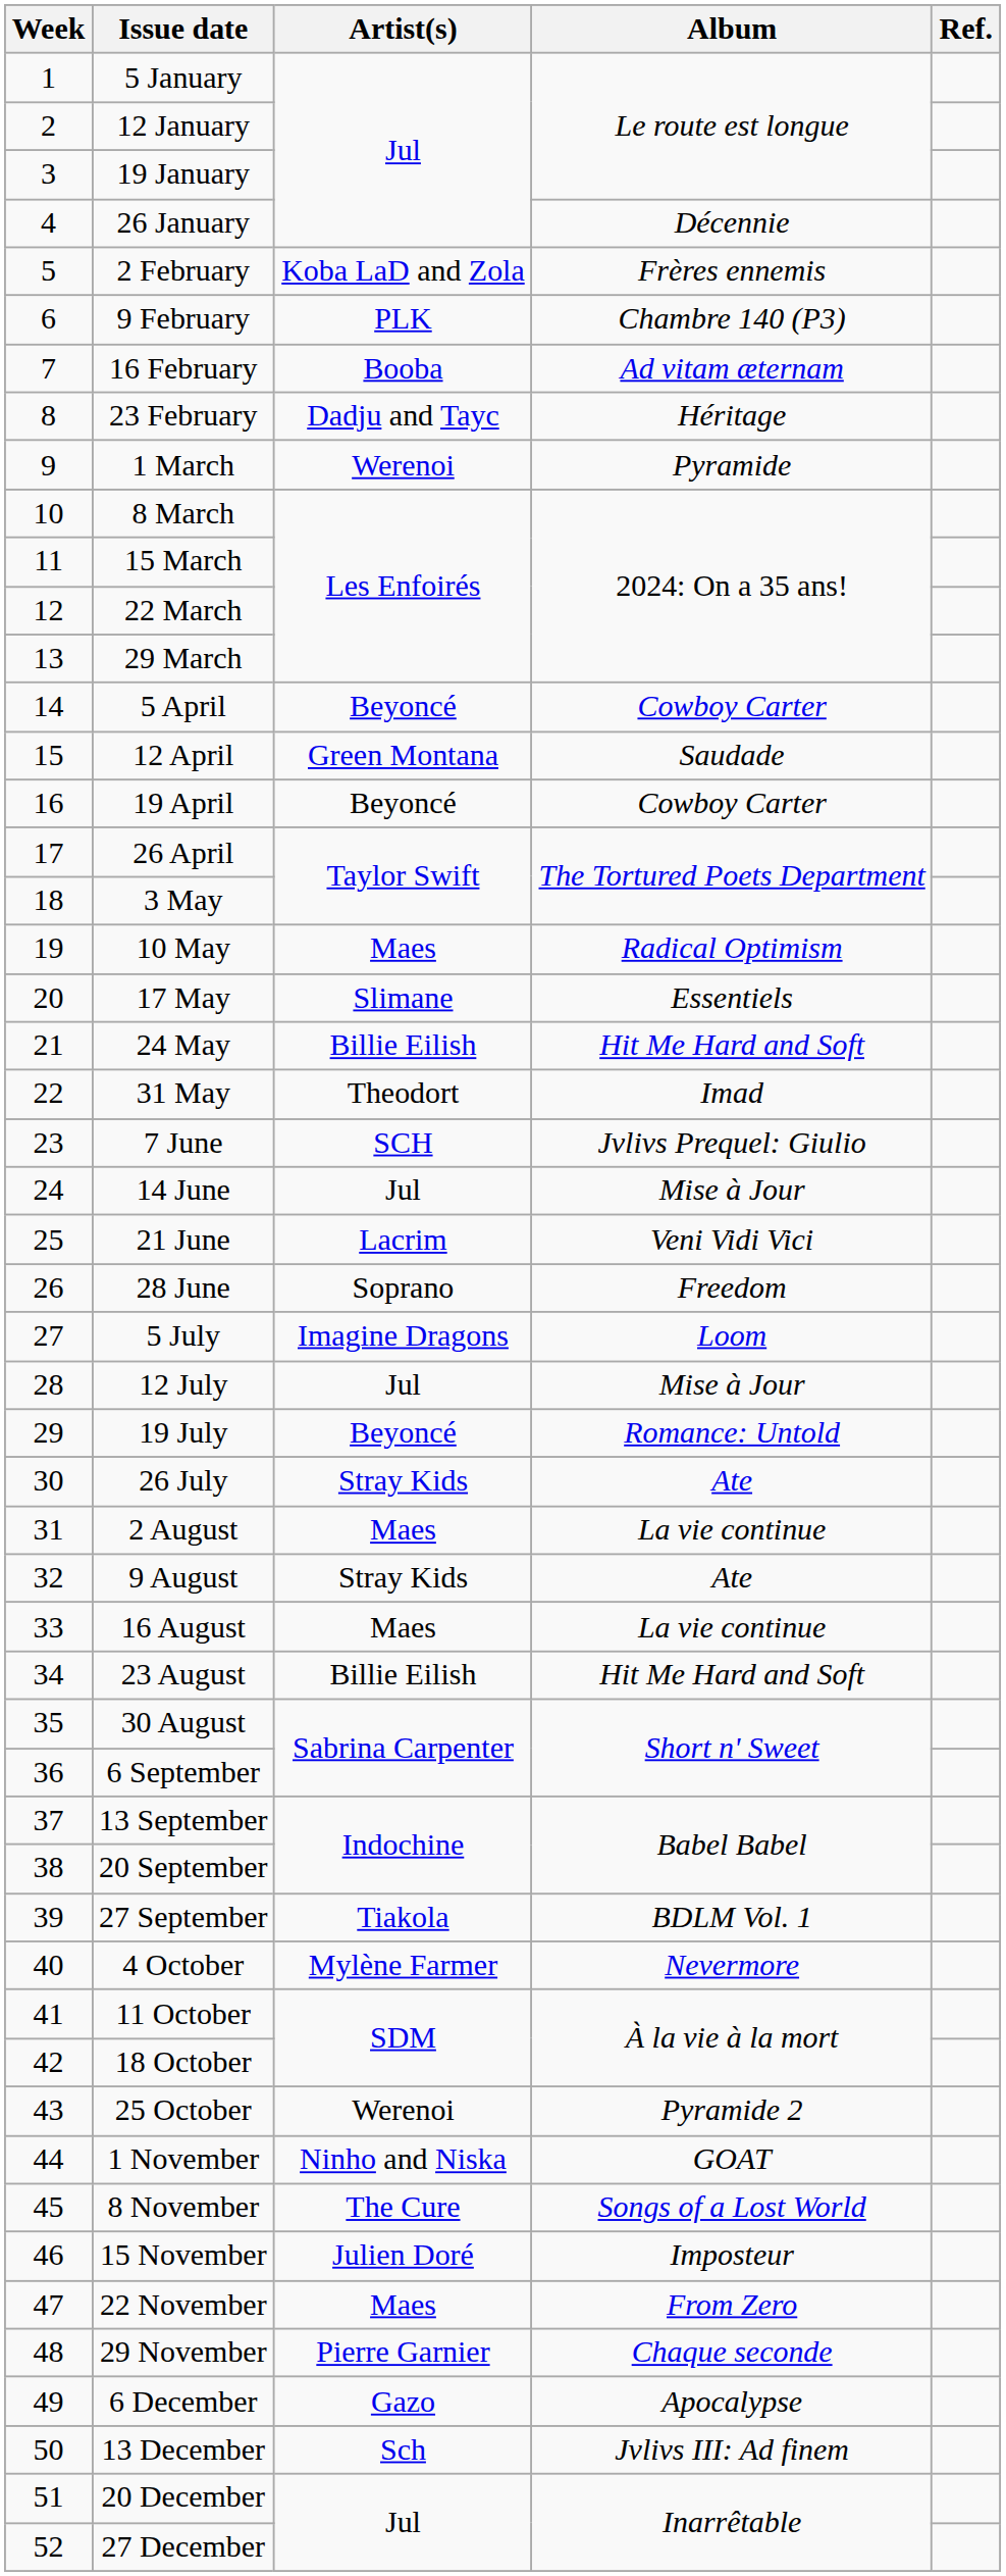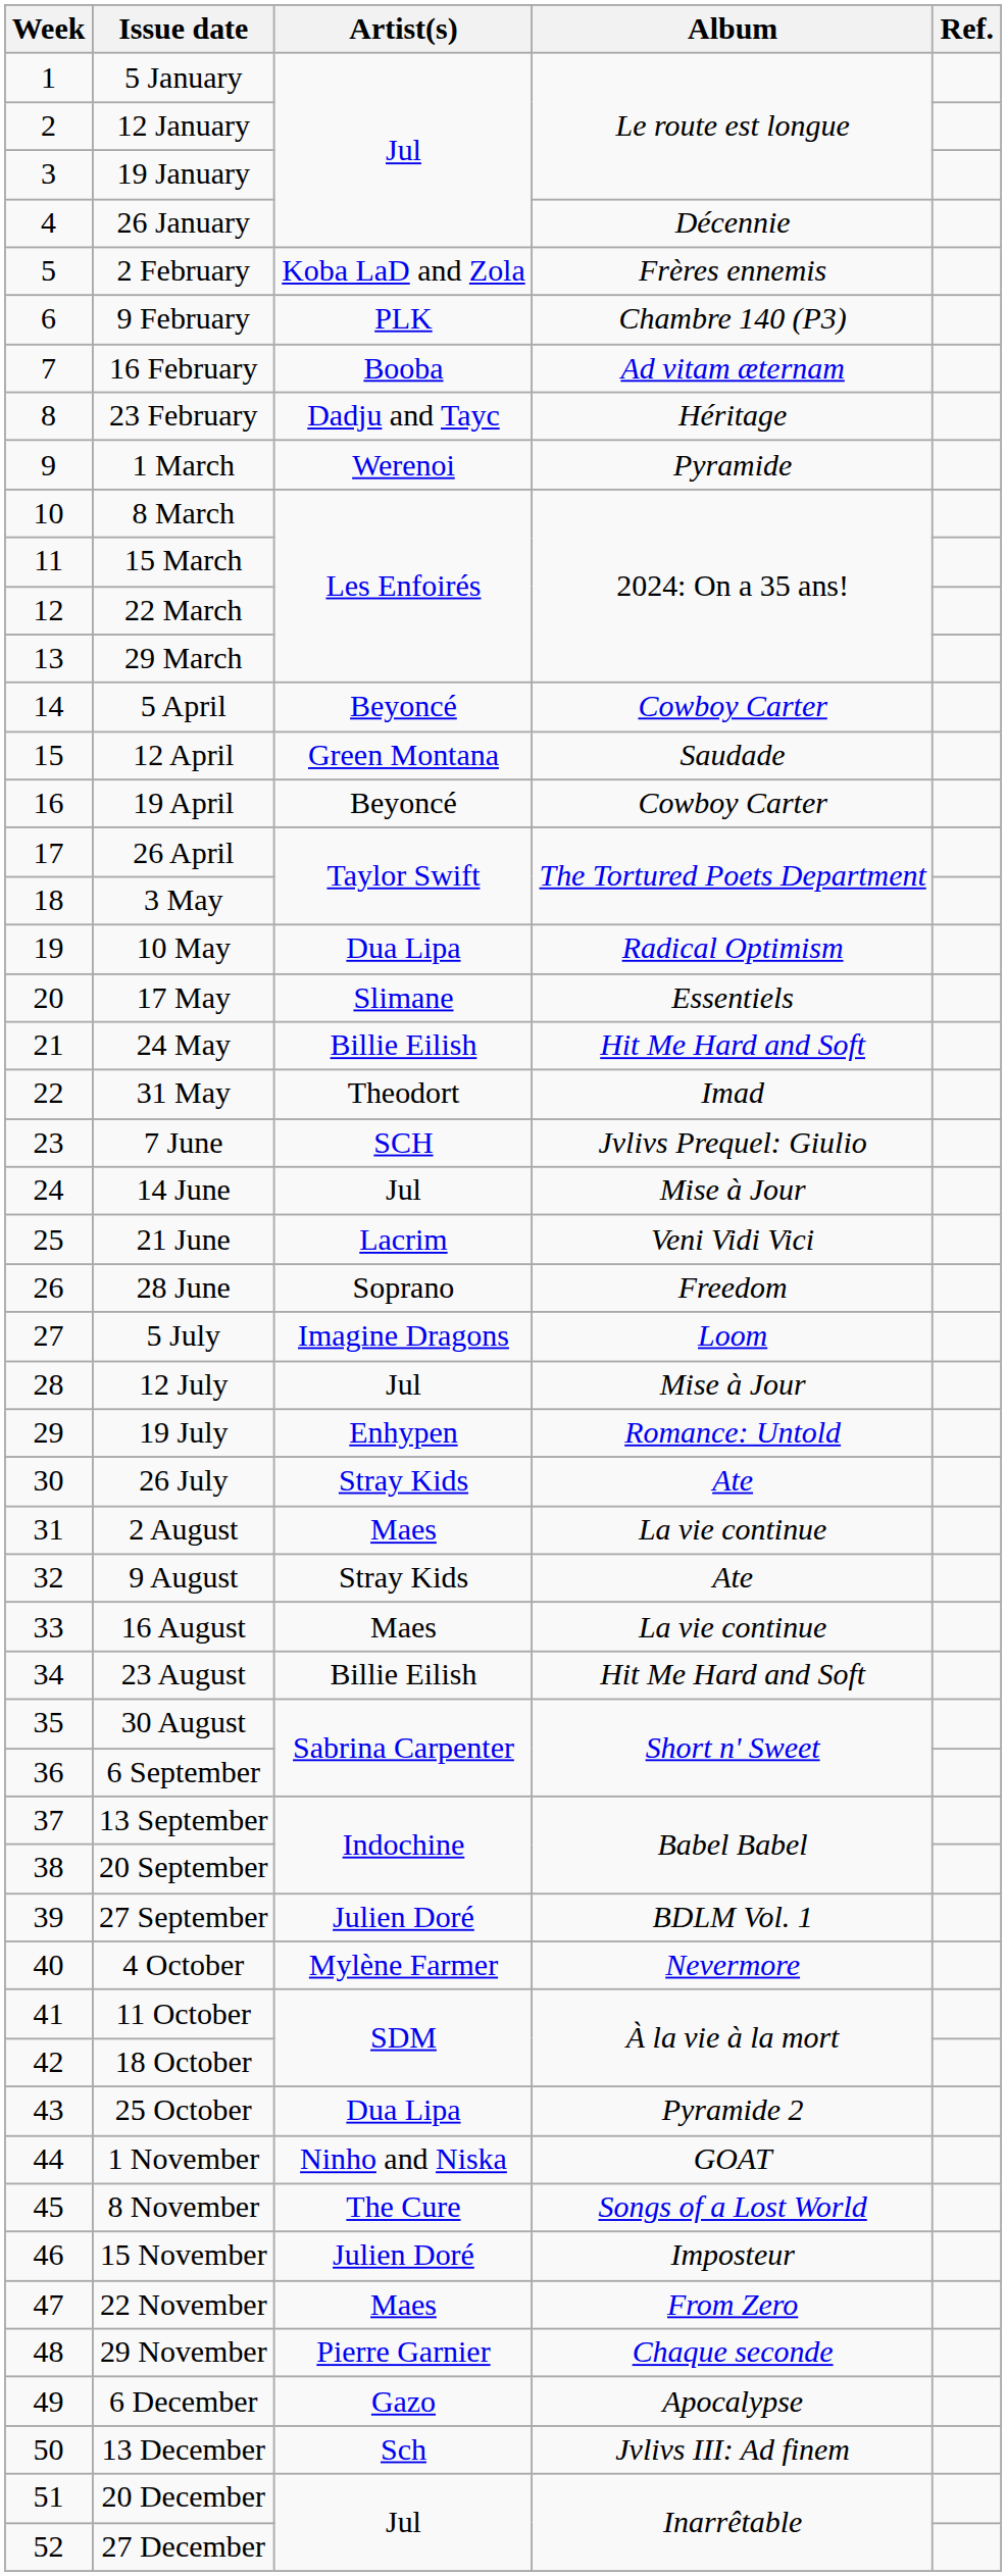10 May | Artist(s): Maes -> Dua Lipa
19 July | Artist(s): Beyoncé -> Enhypen
27 September | Artist(s): Tiakola -> Julien Doré
25 October | Artist(s): Werenoi -> Dua Lipa
